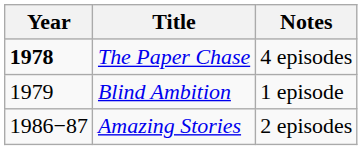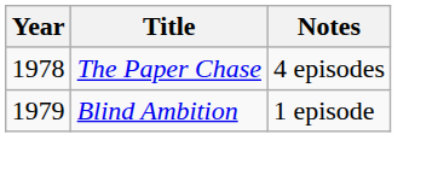The Paper Chase | Year: bold -> normal
- row: 1986−87 | Amazing Stories | 2 episodes
